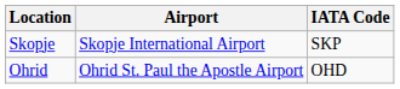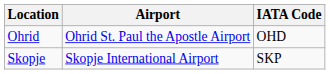rows swapped: Ohrid <-> Skopje
